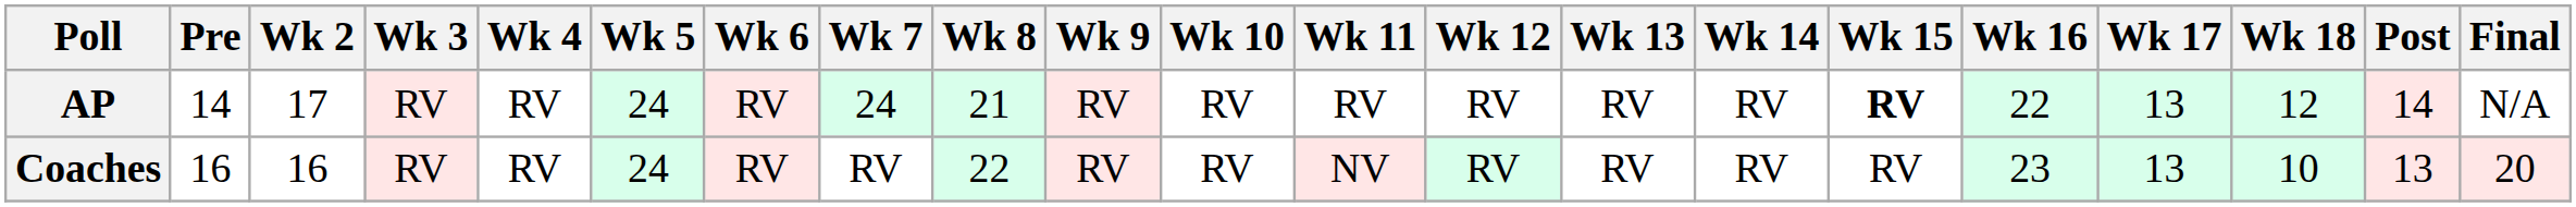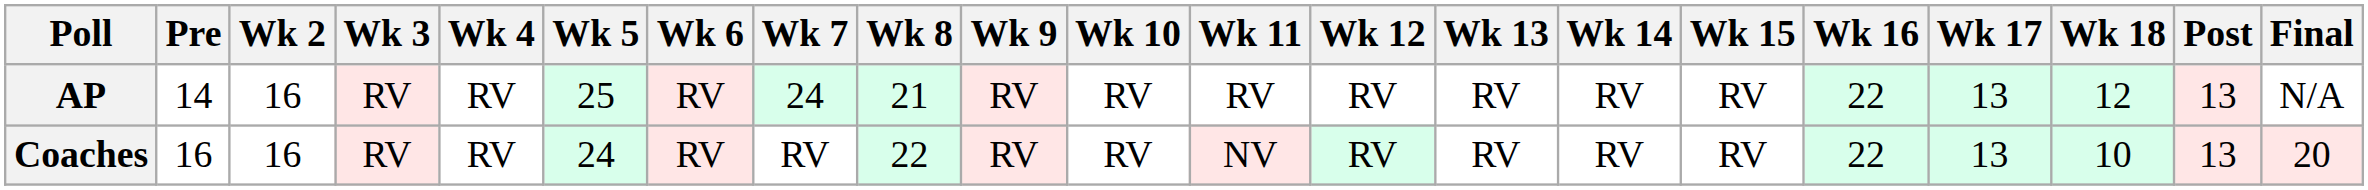AP | Wk 2: 17 -> 16
AP | Wk 5: 24 -> 25
AP | Wk 15: bold -> normal
AP | Post: 14 -> 13
Coaches | Wk 16: 23 -> 22
